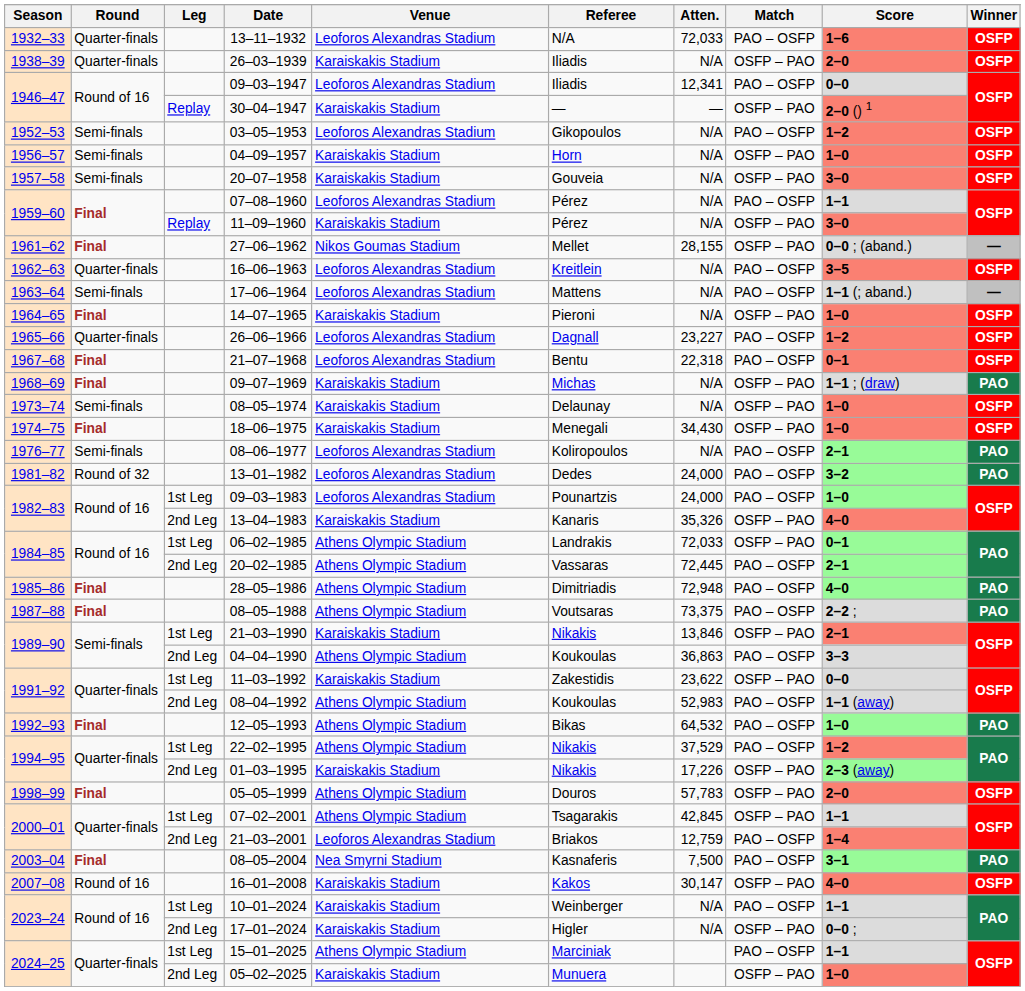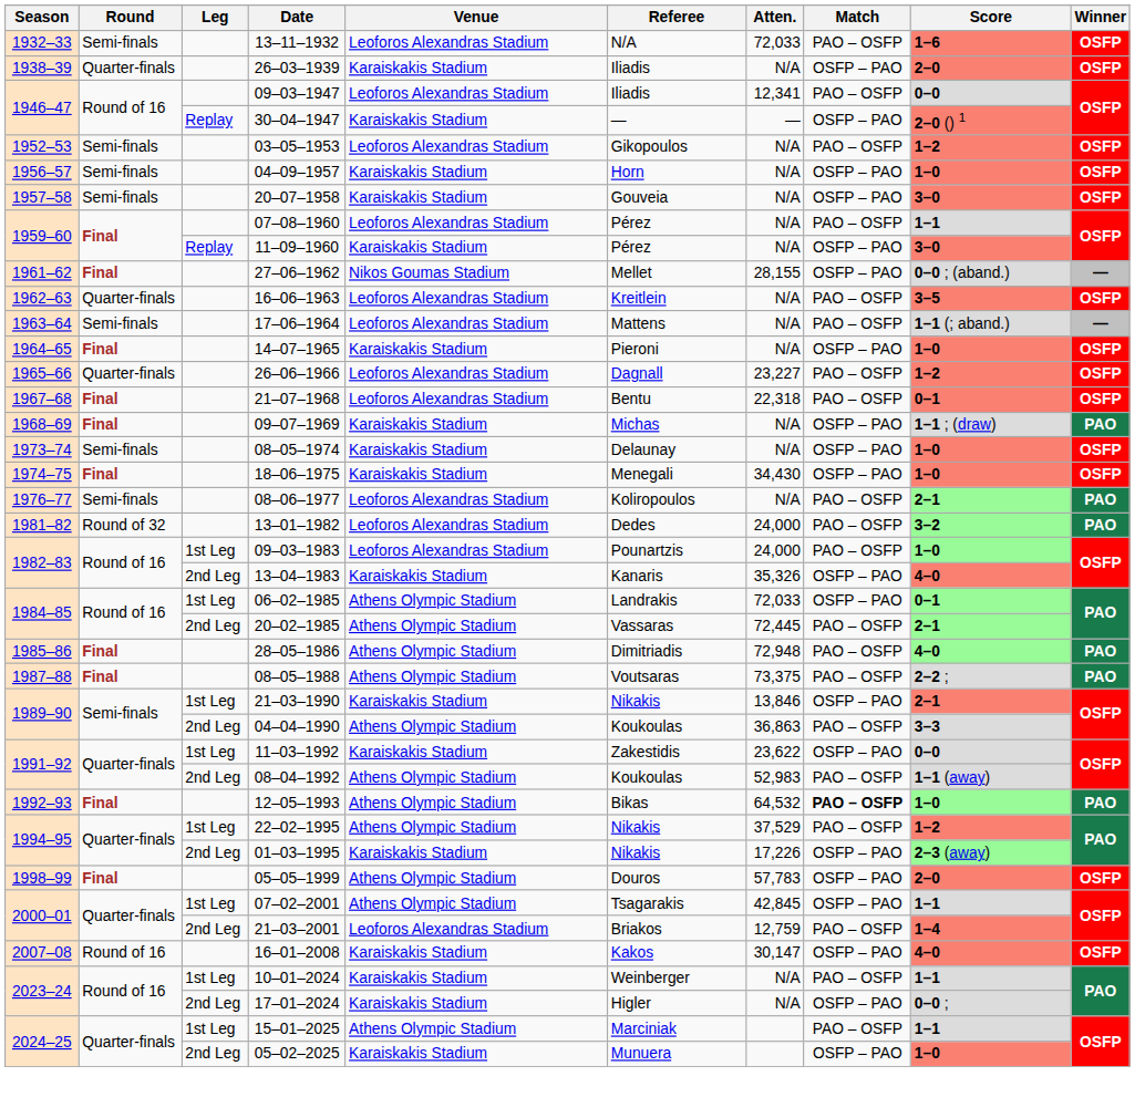13–11–1932 | Round: Quarter-finals -> Semi-finals
12–05–1993 | Match: normal -> bold
- row: 2003–04 | Final | 08–05–2004 | Nea Smyrni Stadium | Kasnaferis | 7,500 | PAO – OSFP | 3–1 | PAO
